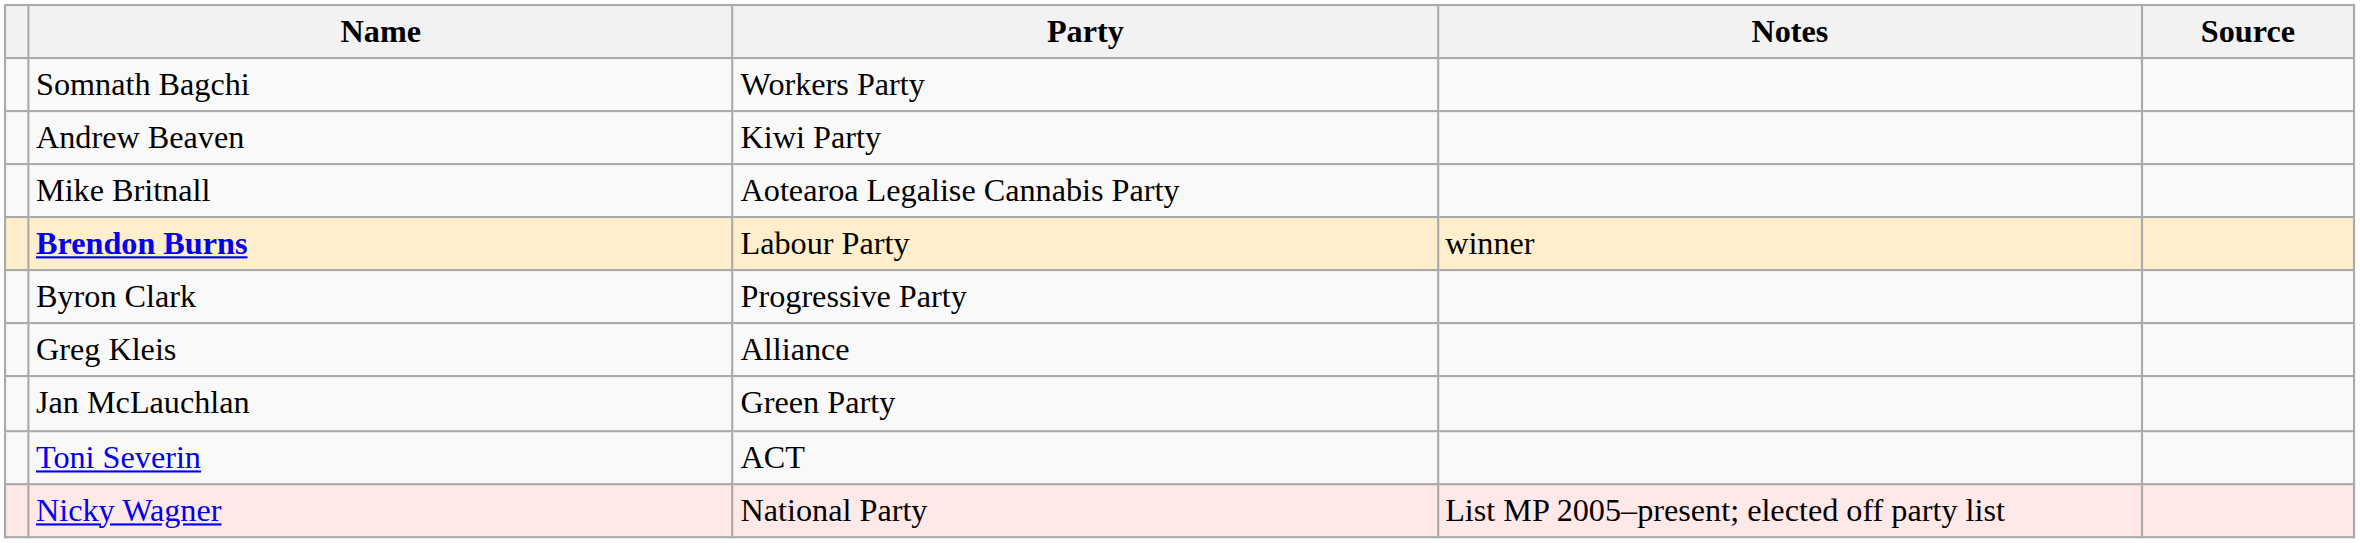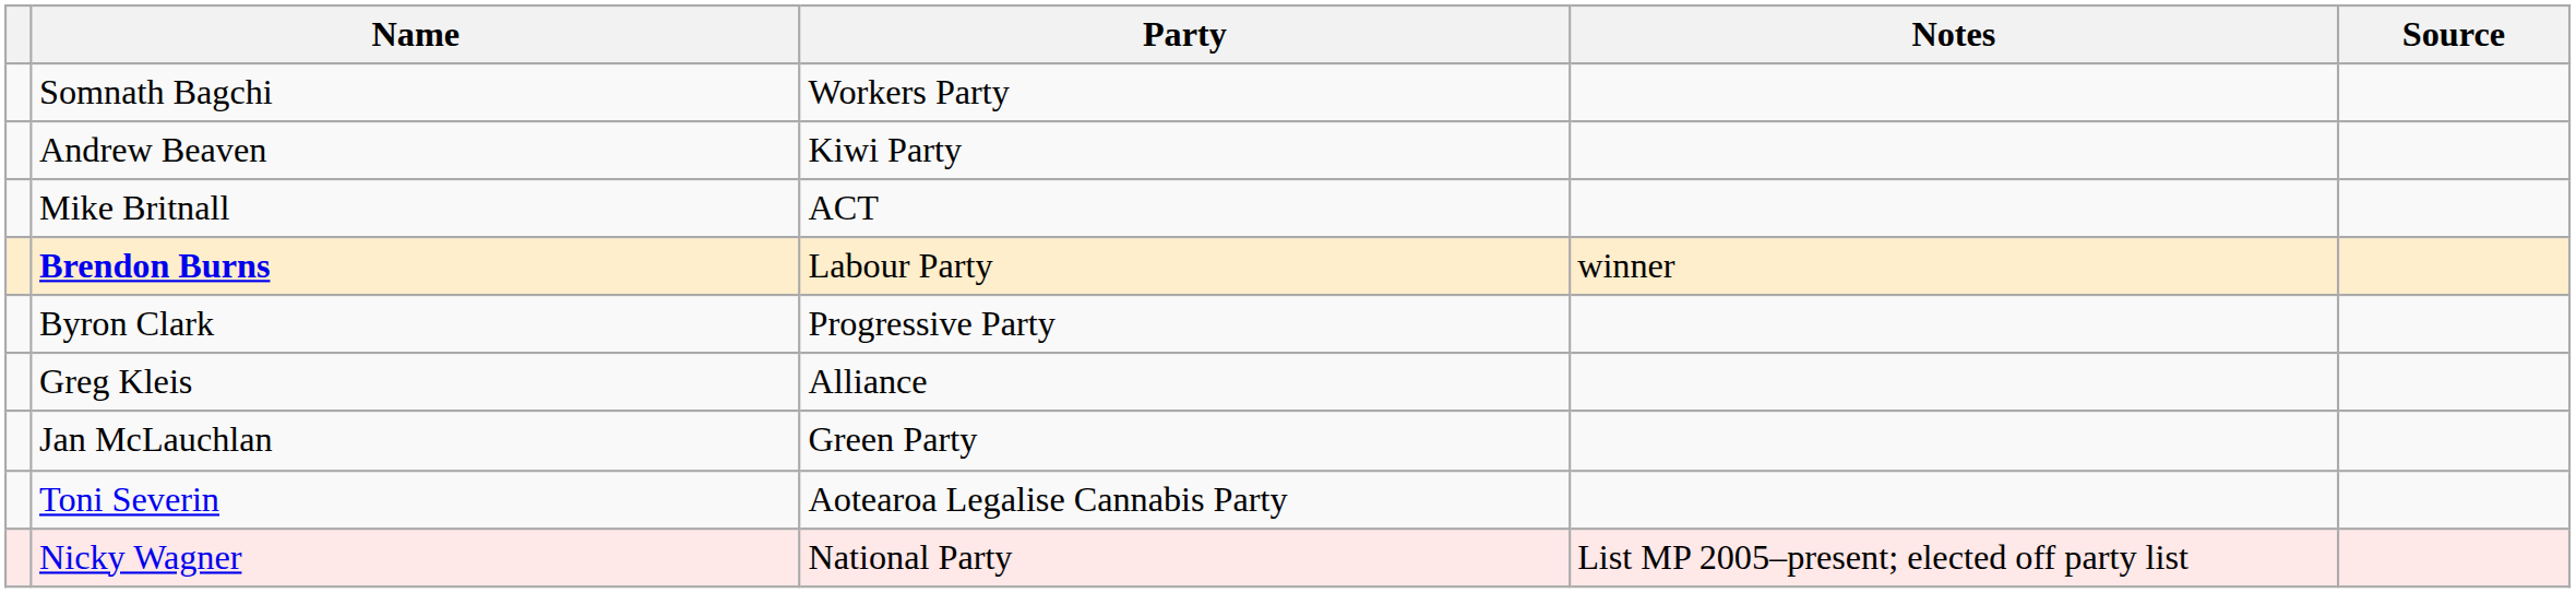Mike Britnall | Party: Aotearoa Legalise Cannabis Party -> ACT
Toni Severin | Party: ACT -> Aotearoa Legalise Cannabis Party
